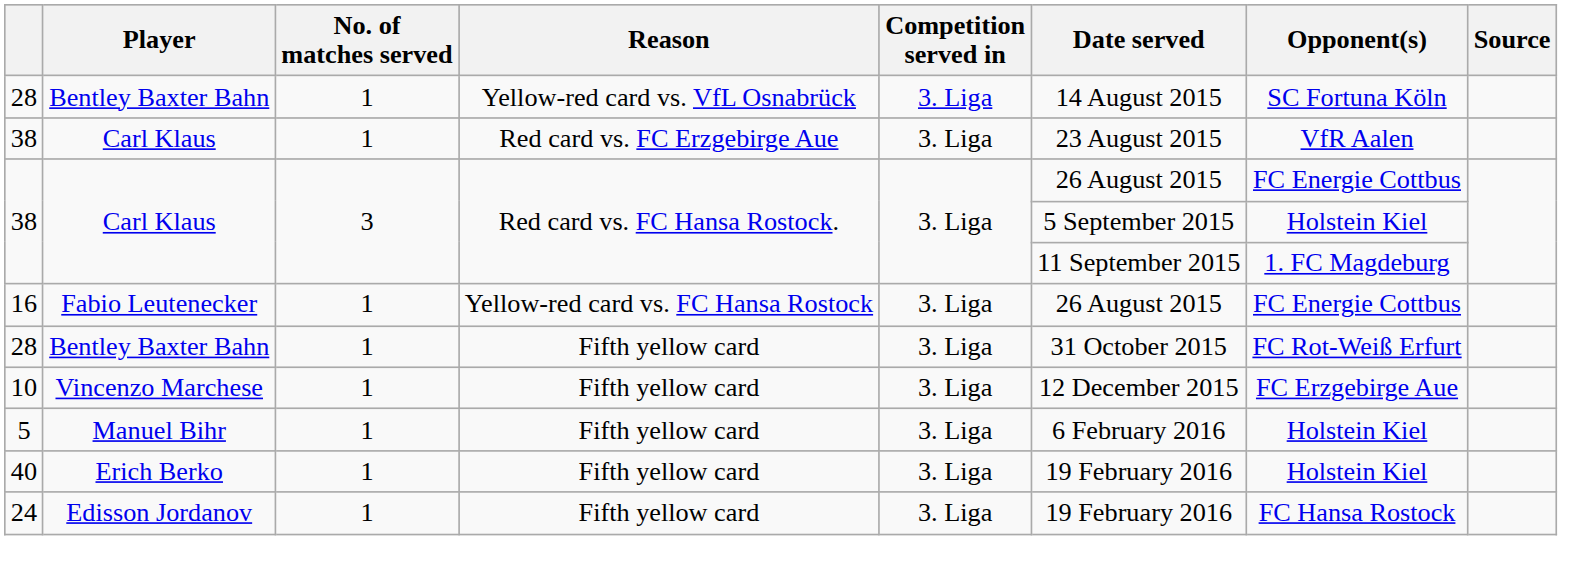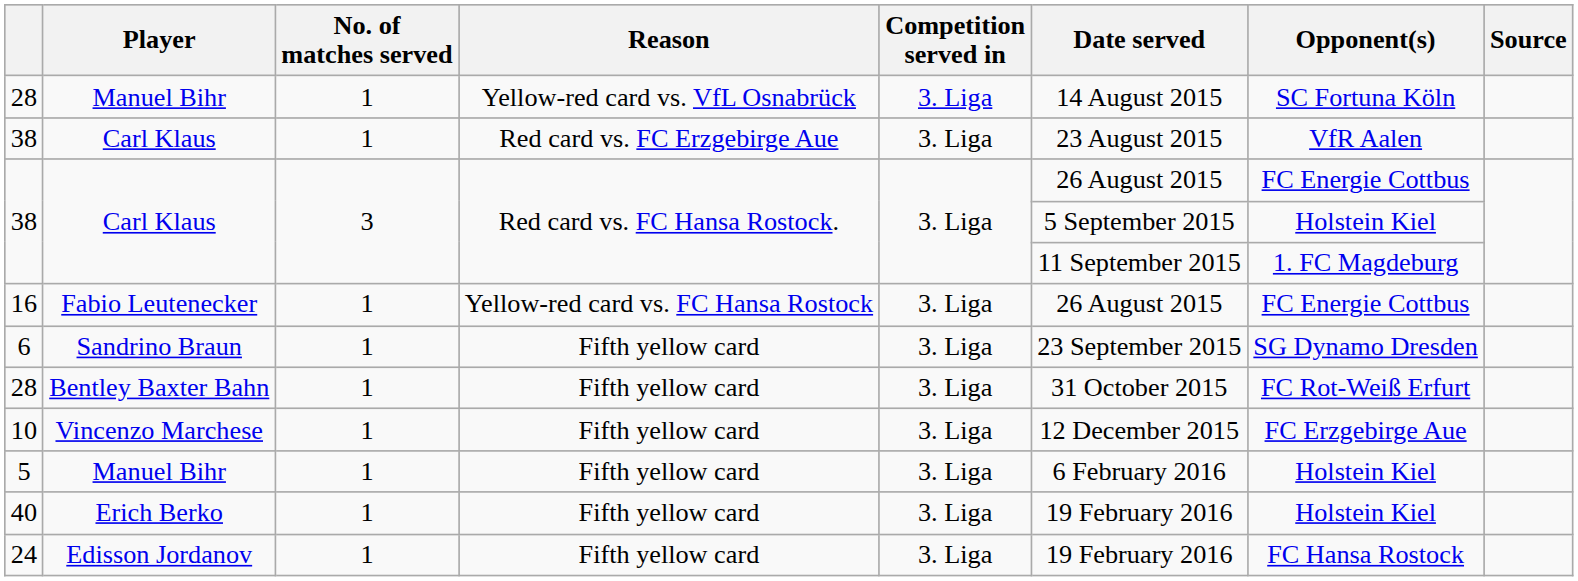28 / Yellow-red card vs. VfL Osnabrück | Player: Bentley Baxter Bahn -> Manuel Bihr
+ row: 6 | Sandrino Braun | 1 | Fifth yellow card | 3. Liga | 23 September 2015 | SG Dynamo Dresden
